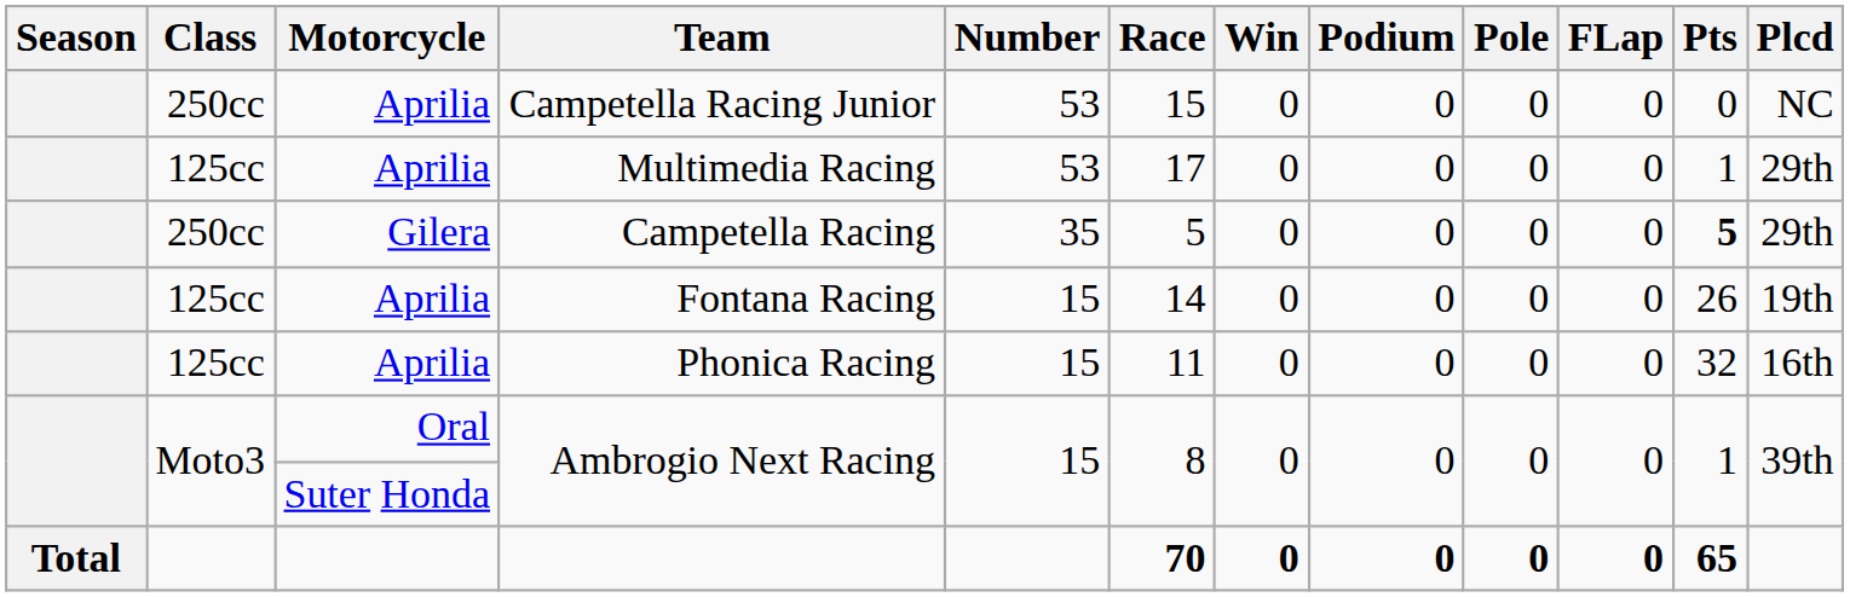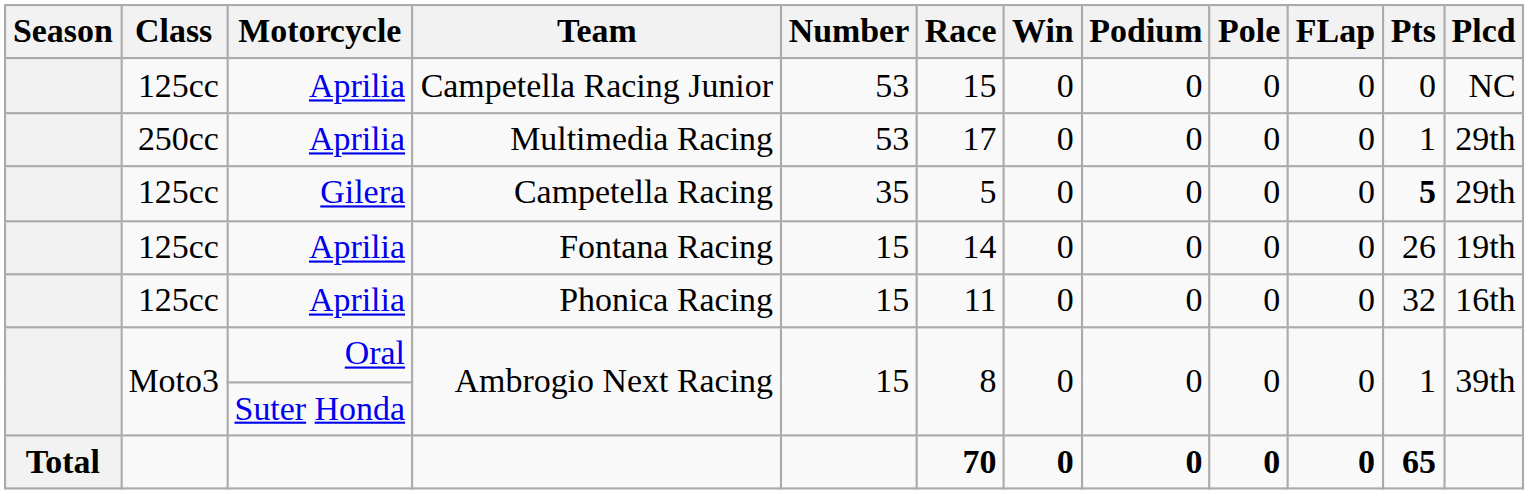Campetella Racing Junior | Class: 250cc -> 125cc
Multimedia Racing | Class: 125cc -> 250cc
Campetella Racing | Class: 250cc -> 125cc
